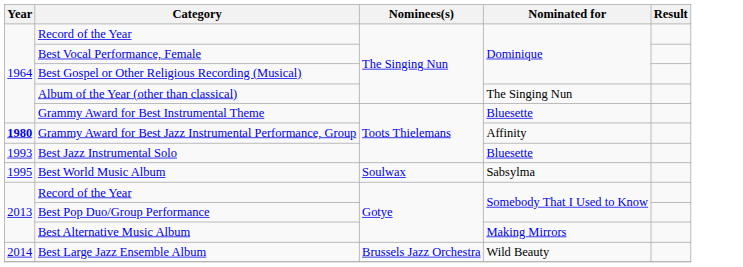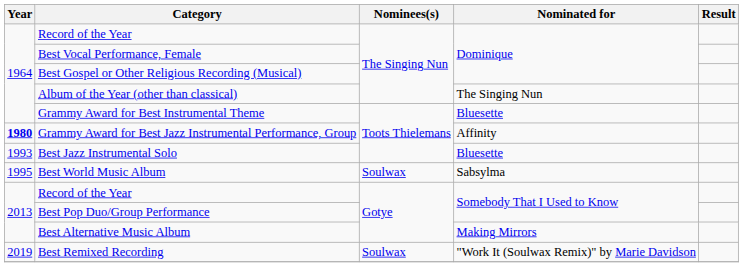- row: 2014 | Best Large Jazz Ensemble Album | Brussels Jazz Orchestra | Wild Beauty
+ row: 2019 | Best Remixed Recording | Soulwax | "Work It (Soulwax Remix)" by Marie Davidson
